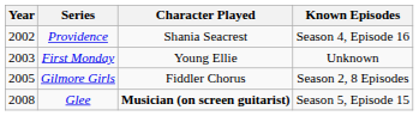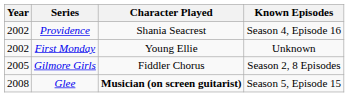First Monday | Year: 2003 -> 2002
